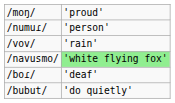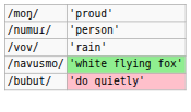- row: /boɾ/ | 'deaf'
/bubut/ | column 2: no background -> pink background
